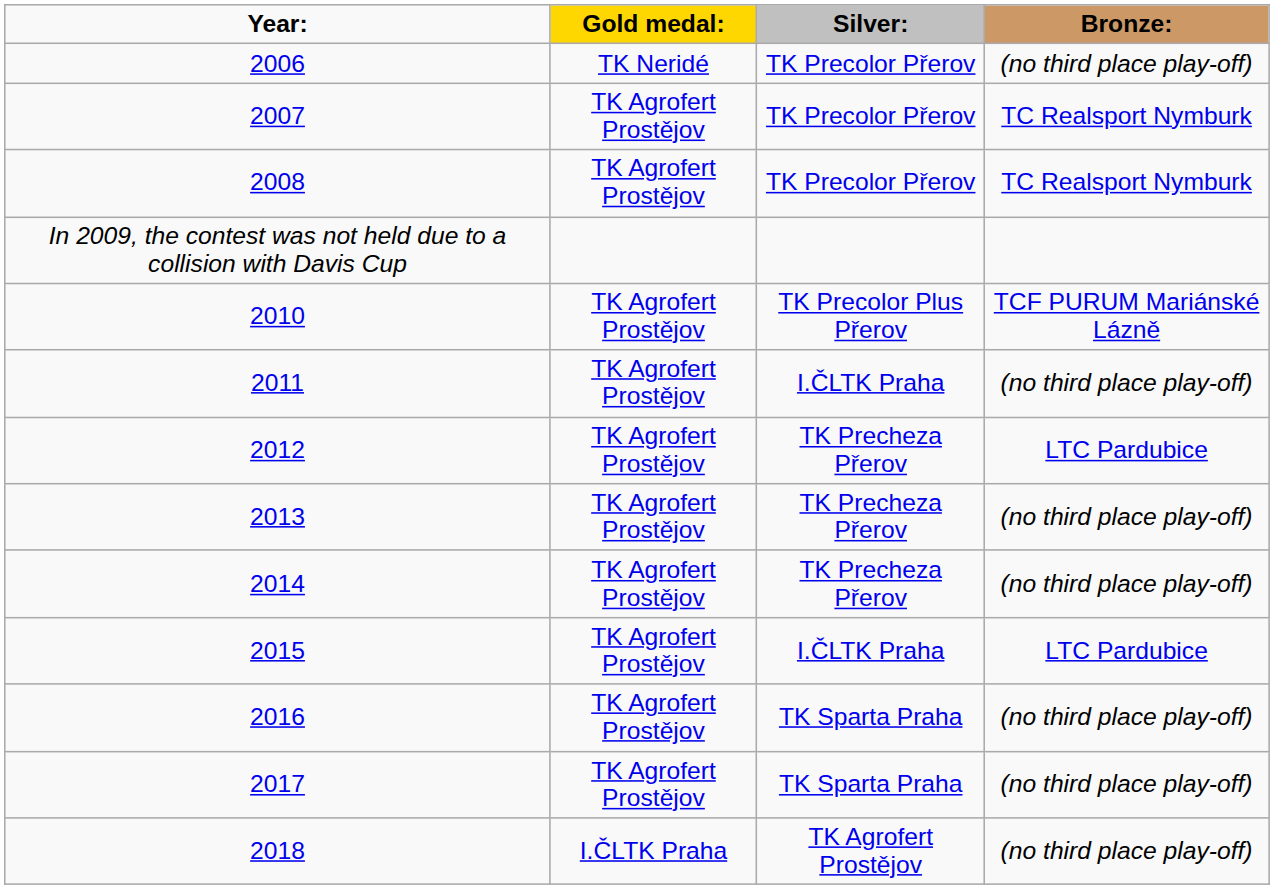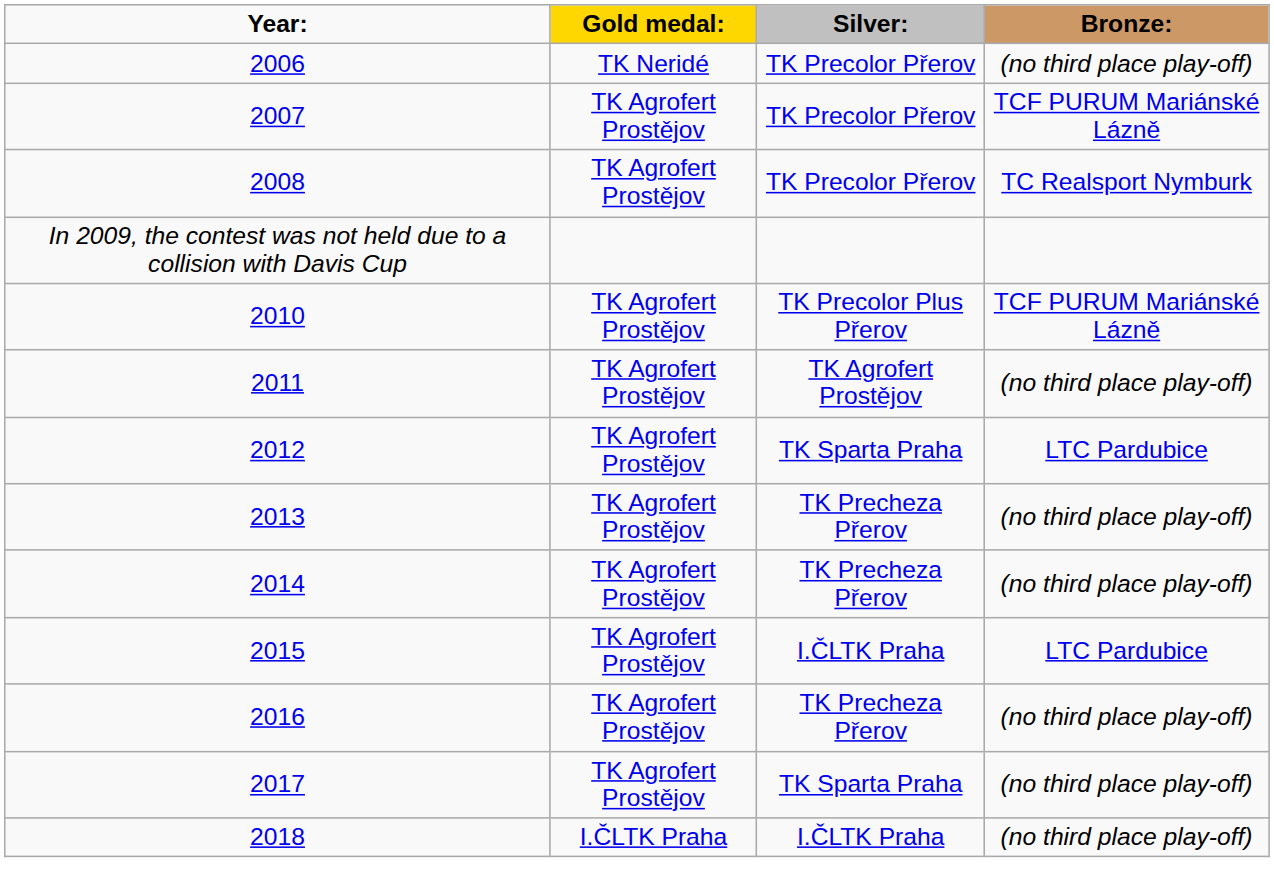2007 | Bronze:: TC Realsport Nymburk -> TCF PURUM Mariánské Lázně
2011 | Silver:: I.ČLTK Praha -> TK Agrofert Prostějov
2012 | Silver:: TK Precheza Přerov -> TK Sparta Praha
2016 | Silver:: TK Sparta Praha -> TK Precheza Přerov
2018 | Silver:: TK Agrofert Prostějov -> I.ČLTK Praha
